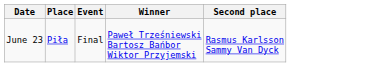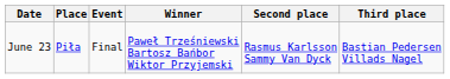+ column: Third place | Bastian Pedersen Villads Nagel
